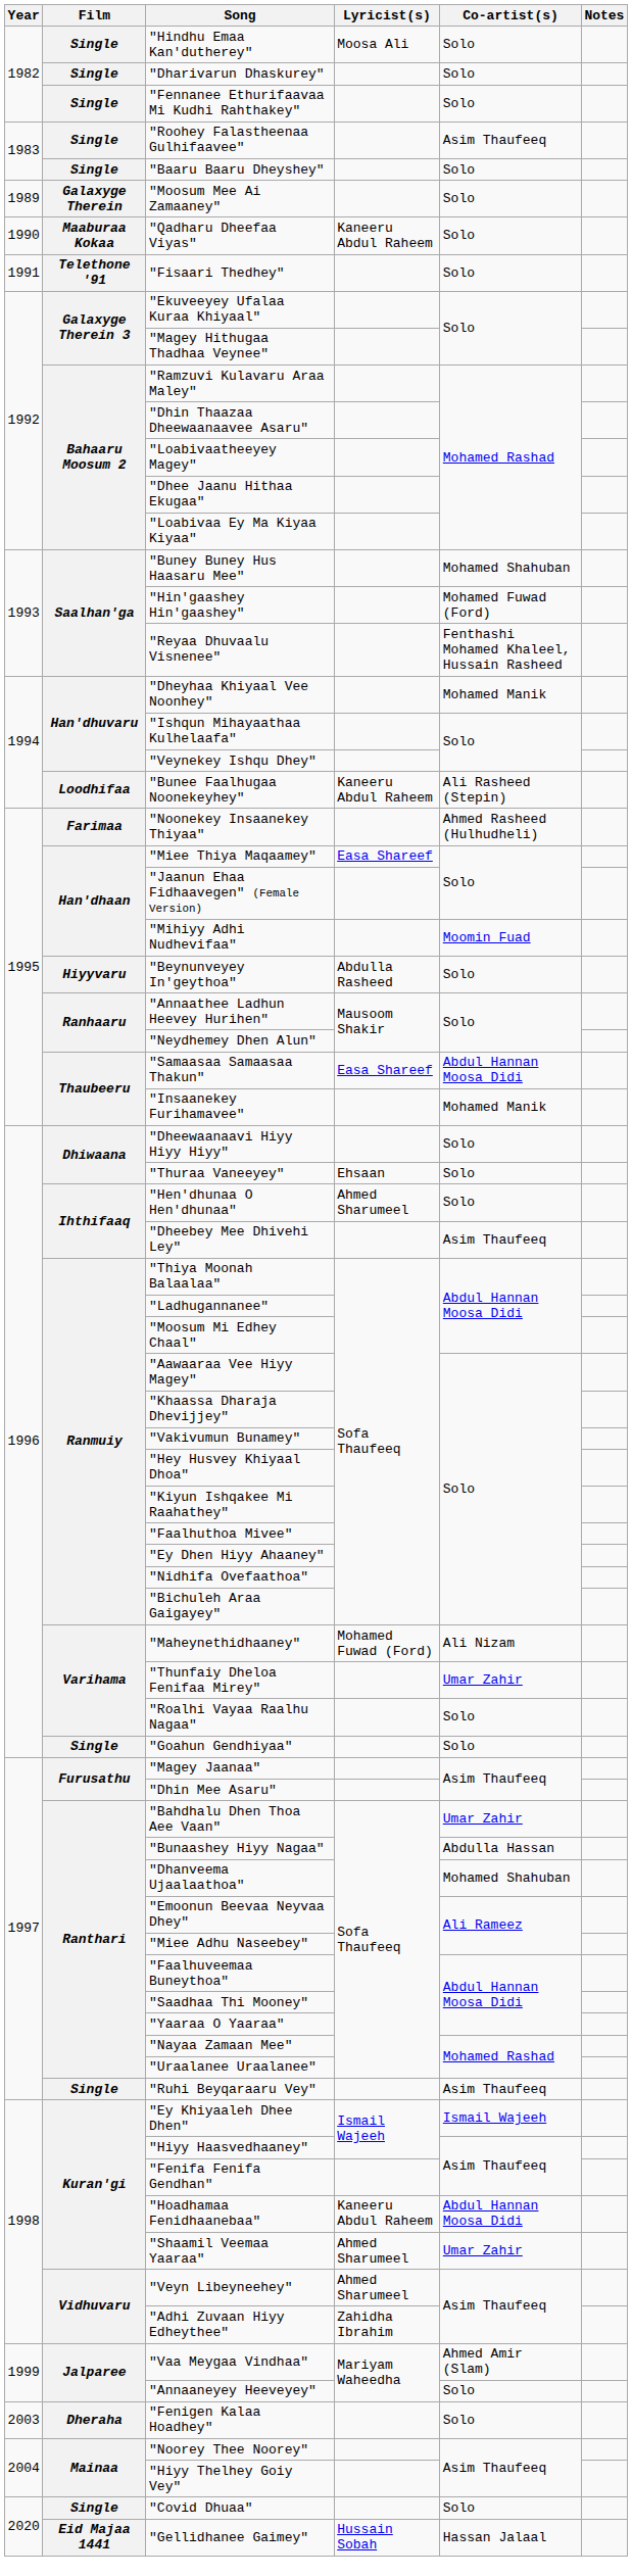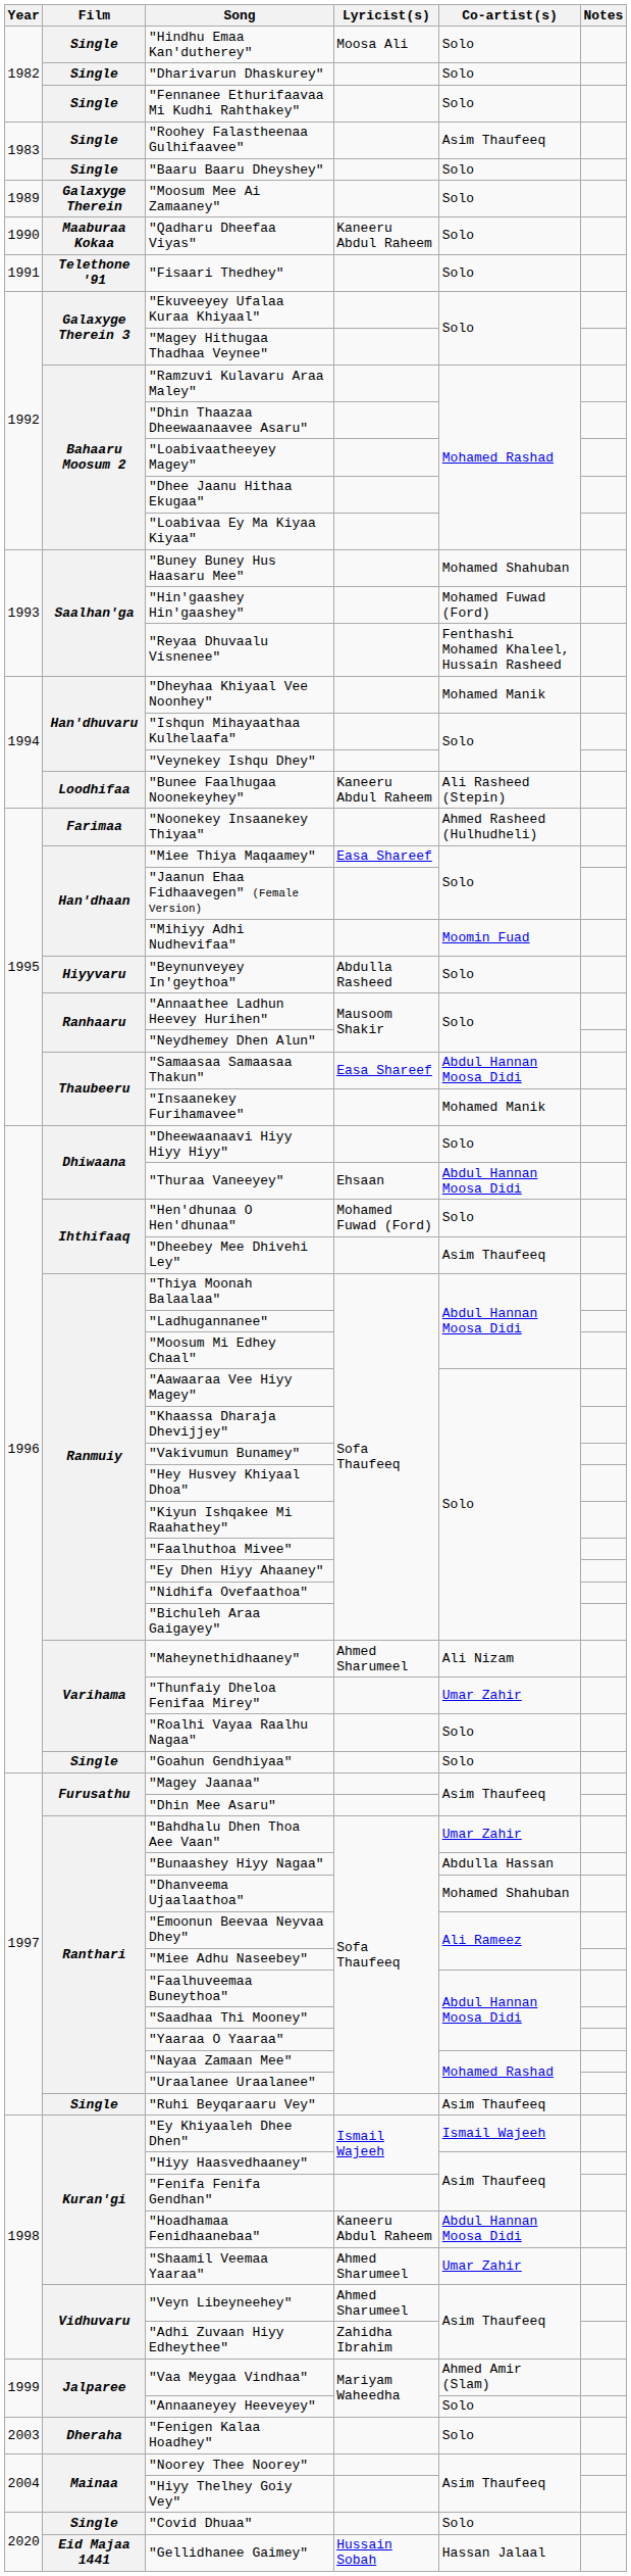"Thuraa Vaneeyey" | Co-artist(s): Solo -> Abdul Hannan Moosa Didi
"Hen'dhunaa O Hen'dhunaa" | Lyricist(s): Ahmed Sharumeel -> Mohamed Fuwad (Ford)
"Maheynethidhaaney" | Lyricist(s): Mohamed Fuwad (Ford) -> Ahmed Sharumeel
